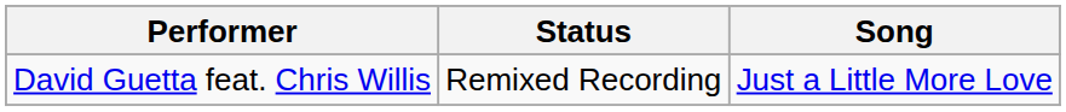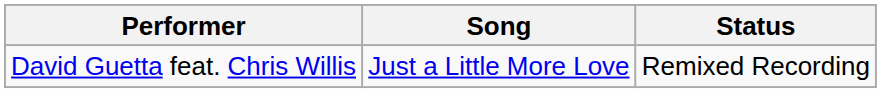columns swapped: Song <-> Status
